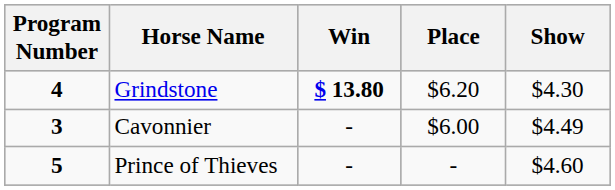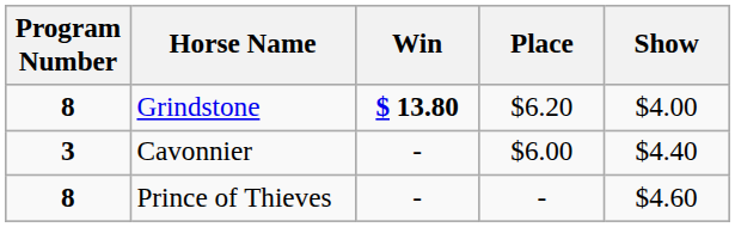Grindstone | Program Number: 4 -> 8
Grindstone | Show: $4.30 -> $4.00
Cavonnier | Show: $4.49 -> $4.40
Prince of Thieves | Program Number: 5 -> 8
